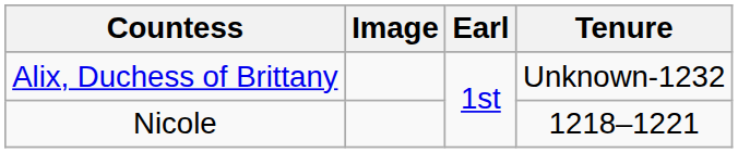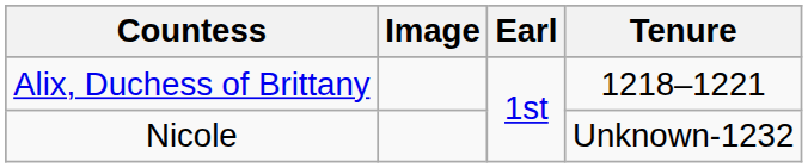Alix, Duchess of Brittany | Tenure: Unknown-1232 -> 1218–1221
Nicole | Tenure: 1218–1221 -> Unknown-1232
